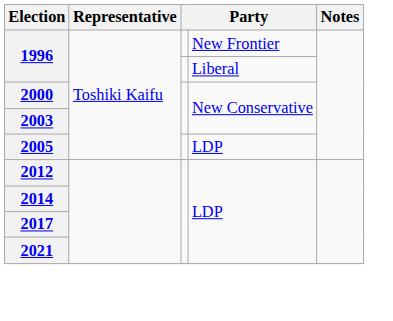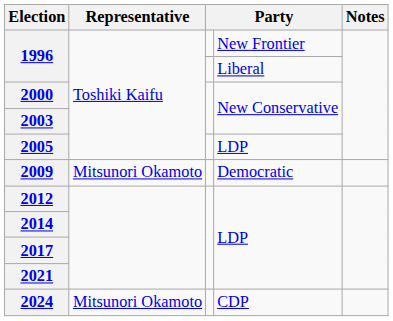+ row: 2009 | Mitsunori Okamoto | Democratic
+ row: 2024 | Mitsunori Okamoto | CDP
